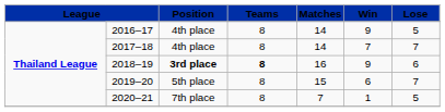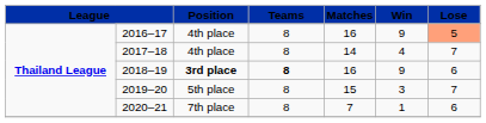2016–17 | column 5: 14 -> 16
2016–17 | column 7: no background -> lightsalmon background
2017–18 | column 6: 7 -> 4
2019–20 | column 6: 6 -> 3
2020–21 | column 7: 5 -> 6
